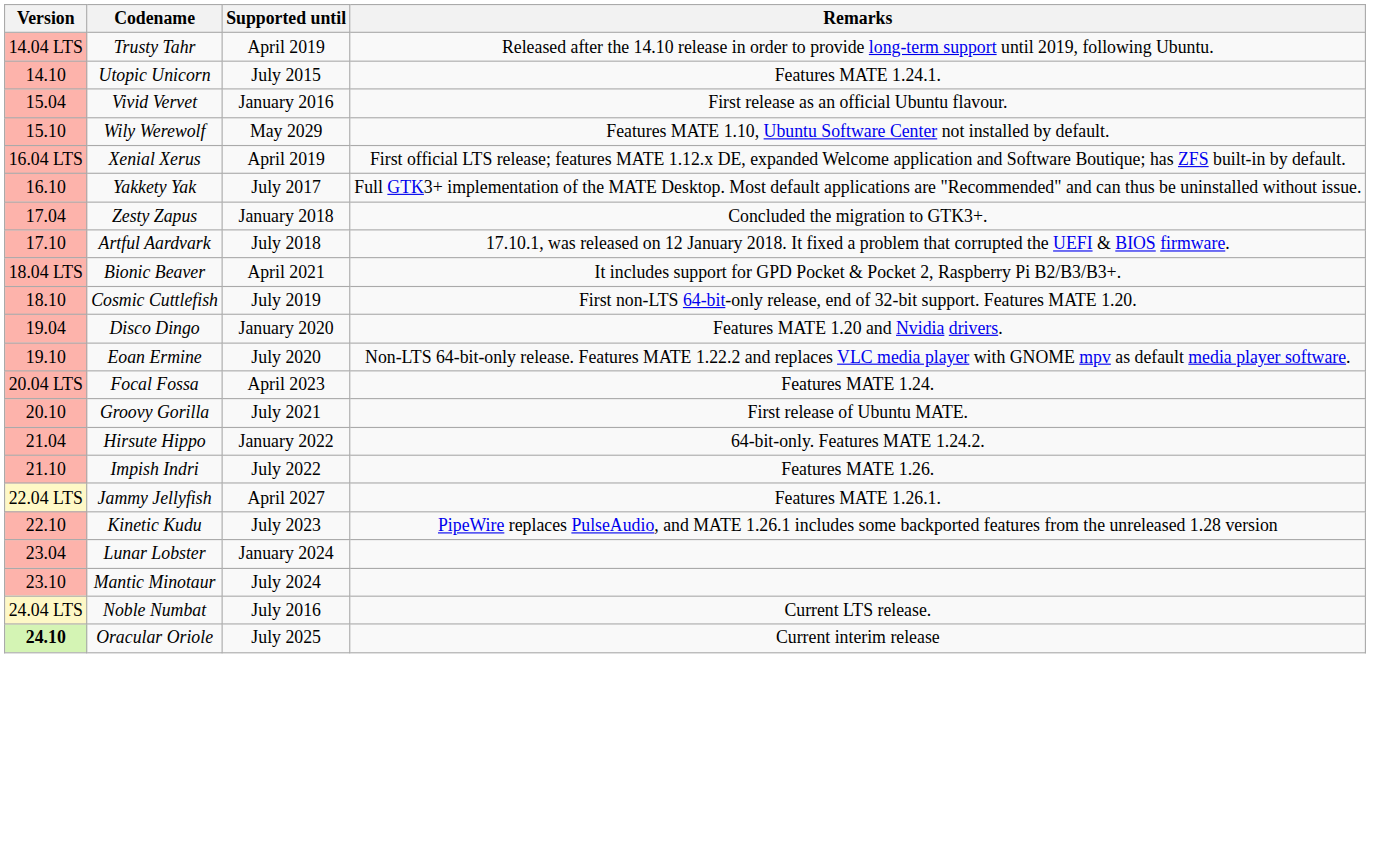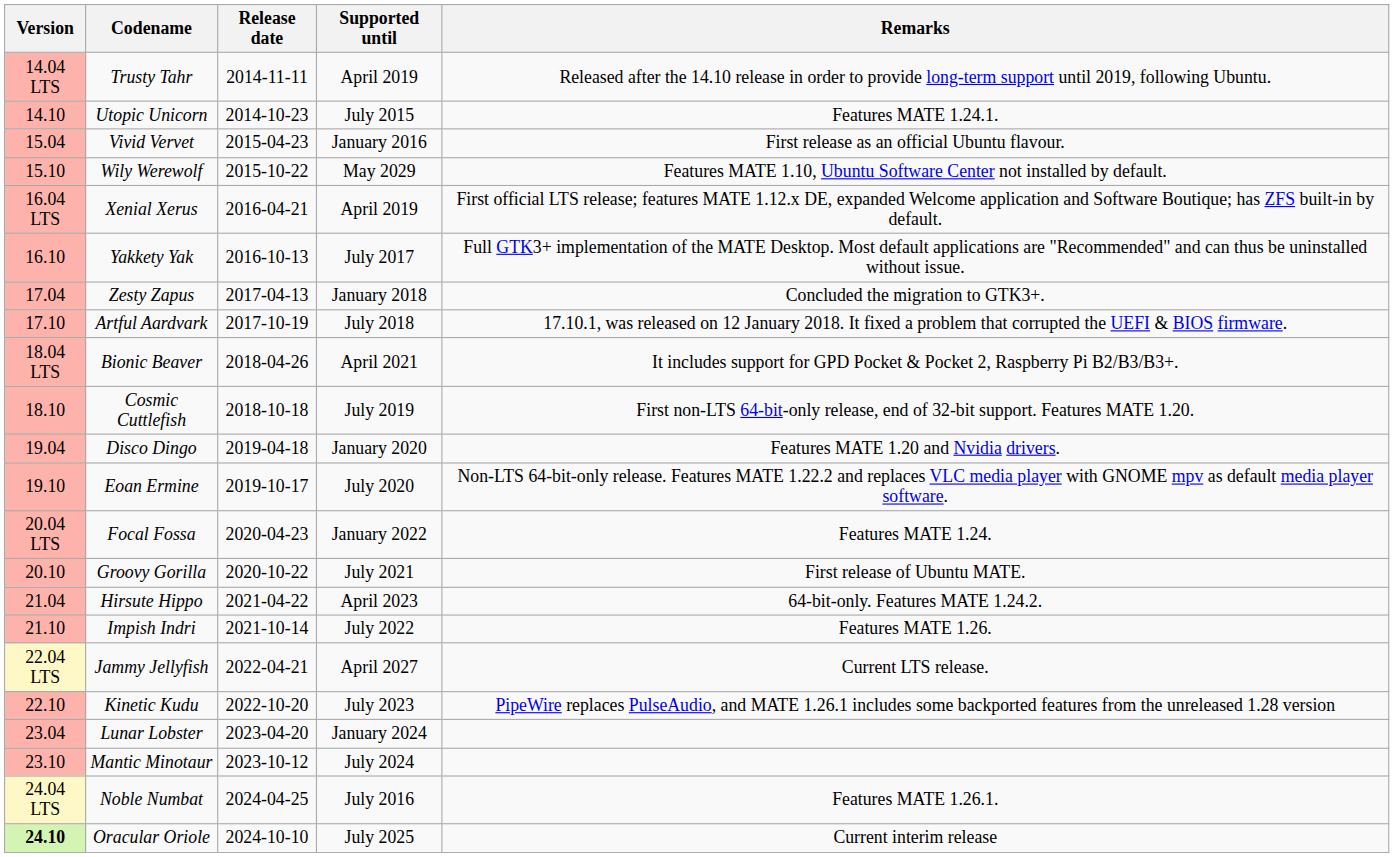+ column: Release date | 2014-11-11 | 2014-10-23 | 2015-04-23 | 2015-10-22 | 2016-04-21 | 2016-10-13 | 2017-04-13 | 2017-10-19 | 2018-04-26 | 2018-10-18 | 2019-04-18 | 2019-10-17 | 2020-04-23 | 2020-10-22 | 2021-04-22 | 2021-10-14 | 2022-04-21 | 2022-10-20 | 2023-04-20 | 2023-10-12 | 2024-04-25 | 2024-10-10
Focal Fossa | Supported until: April 2023 -> January 2022
Hirsute Hippo | Supported until: January 2022 -> April 2023
Jammy Jellyfish | Remarks: Features MATE 1.26.1. -> Current LTS release.
Noble Numbat | Remarks: Current LTS release. -> Features MATE 1.26.1.
